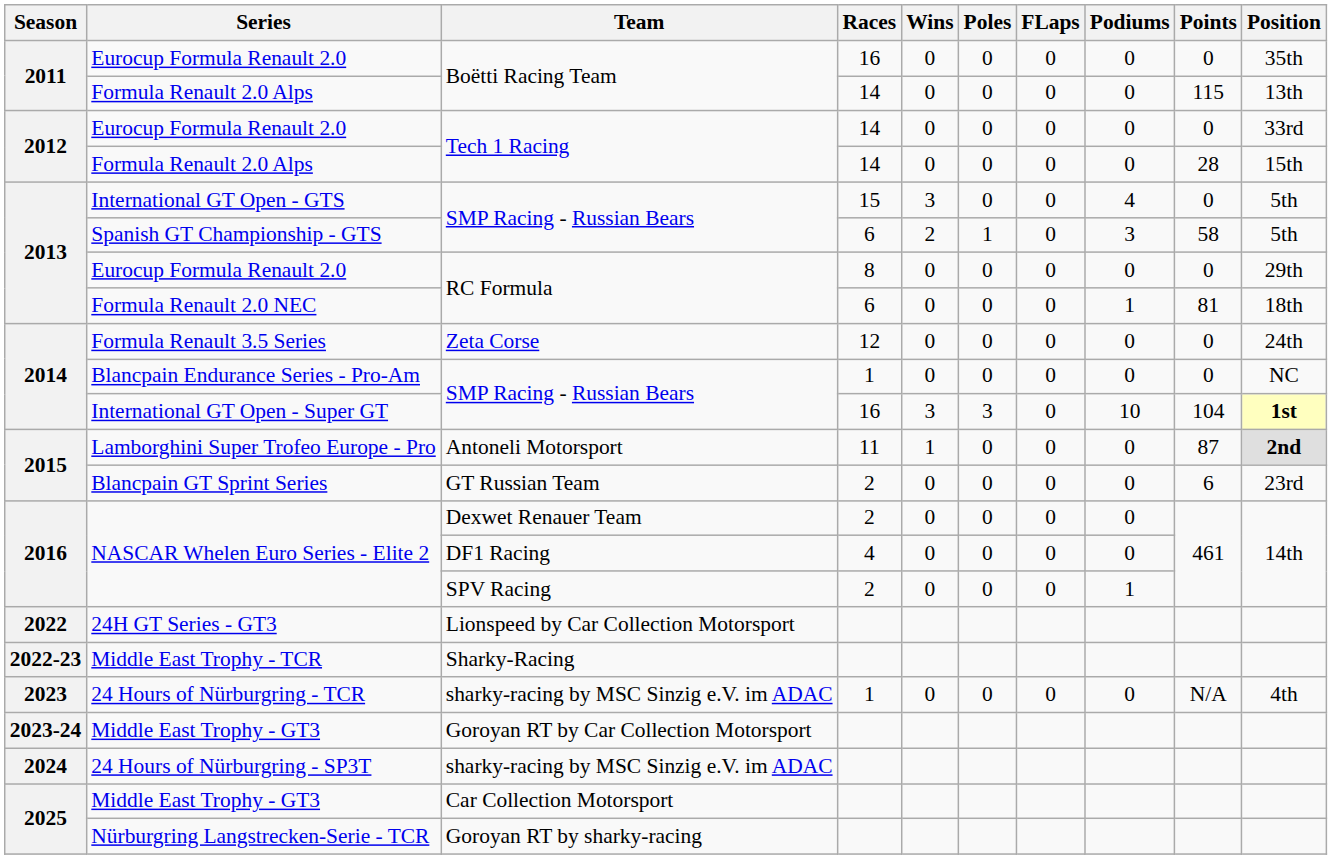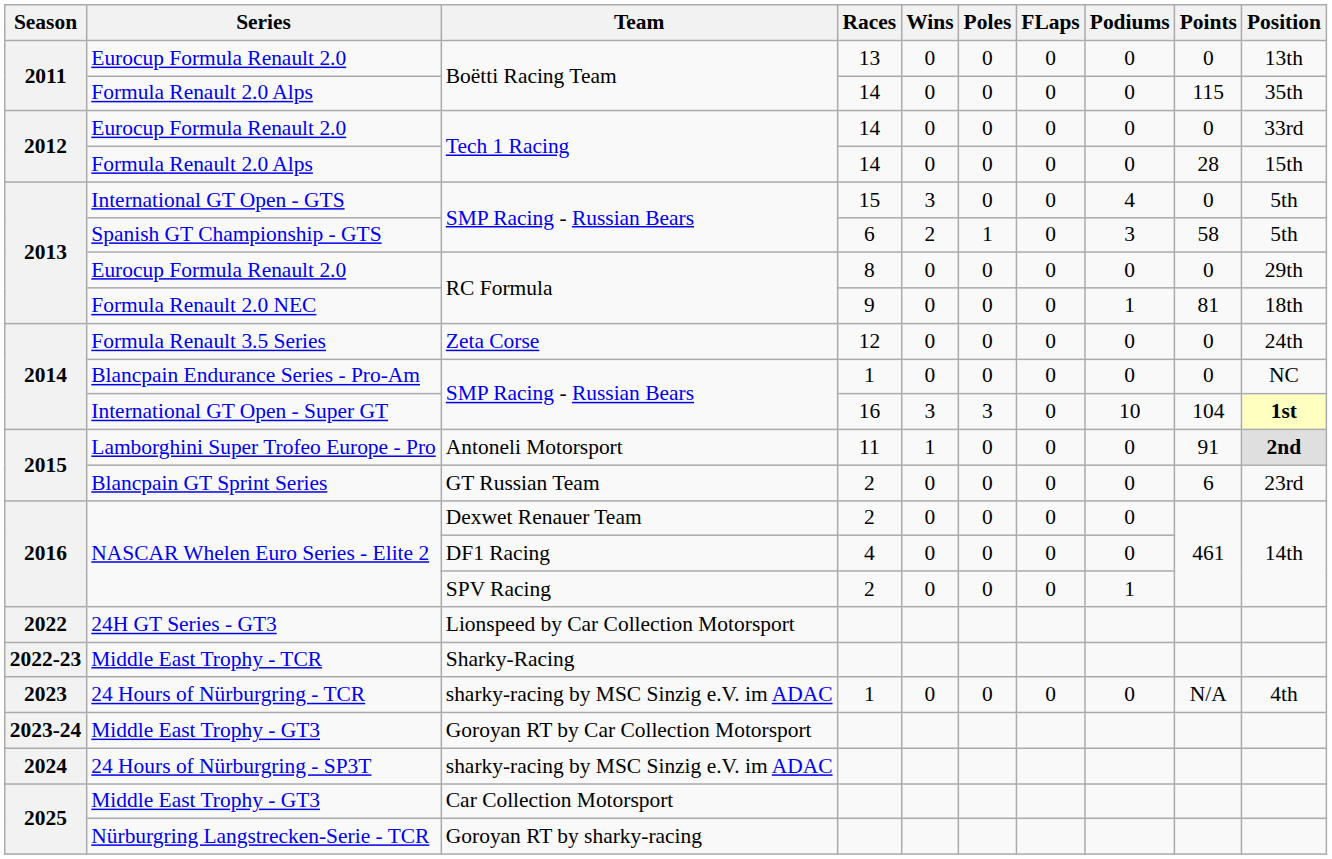Eurocup Formula Renault 2.0 / Boëtti Racing Team | Races: 16 -> 13
Eurocup Formula Renault 2.0 / Boëtti Racing Team | Position: 35th -> 13th
Formula Renault 2.0 Alps / Boëtti Racing Team | Position: 13th -> 35th
Formula Renault 2.0 NEC | Races: 6 -> 9
Lamborghini Super Trofeo Europe - Pro | Points: 87 -> 91
